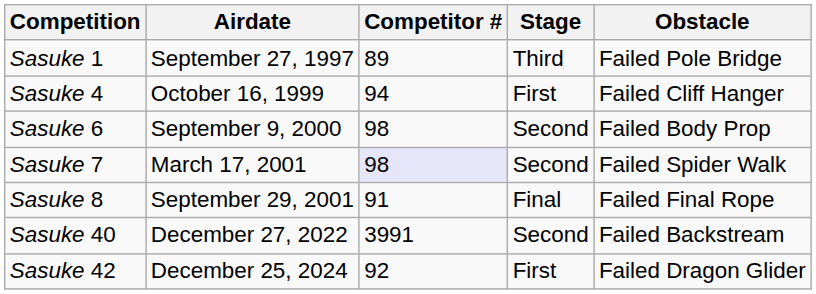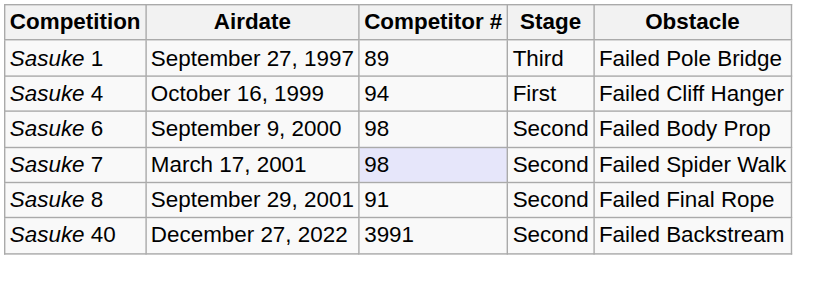Sasuke 8 | Stage: Final -> Second
- row: Sasuke 42 | December 25, 2024 | 92 | First | Failed Dragon Glider
